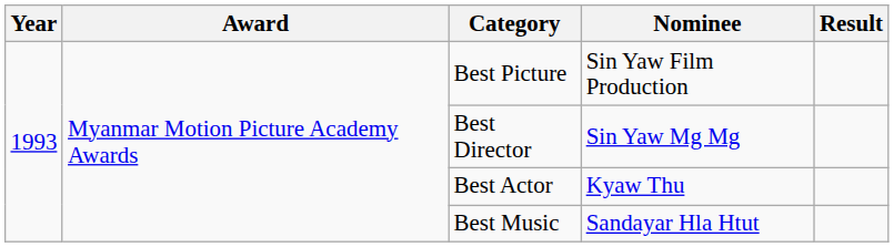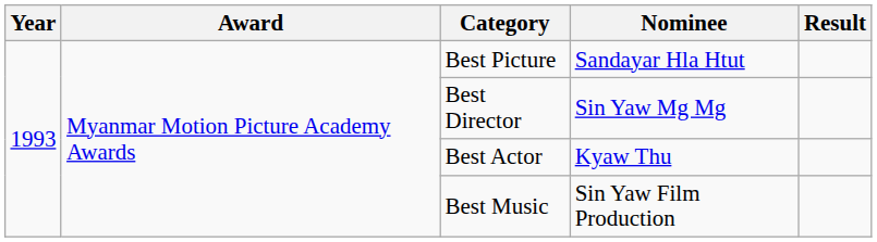Best Picture | Nominee: Sin Yaw Film Production -> Sandayar Hla Htut
Best Music | Nominee: Sandayar Hla Htut -> Sin Yaw Film Production
